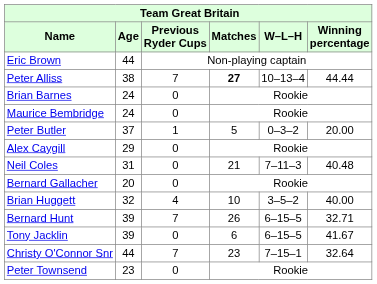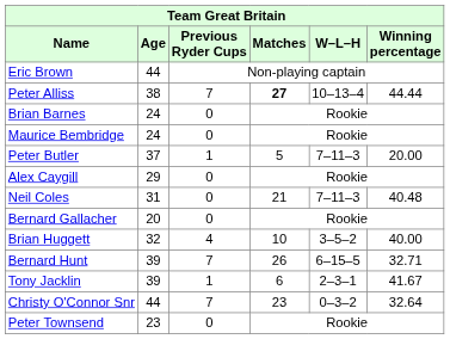Peter Butler | W–L–H: 0–3–2 -> 7–11–3
Tony Jacklin | Previous Ryder Cups: 0 -> 1
Tony Jacklin | W–L–H: 6–15–5 -> 2–3–1
Christy O'Connor Snr | W–L–H: 7–15–1 -> 0–3–2
